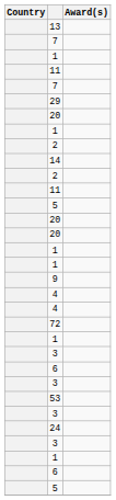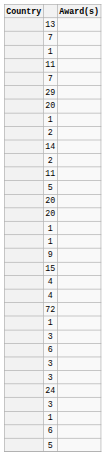+ row: 15
- row: 53
